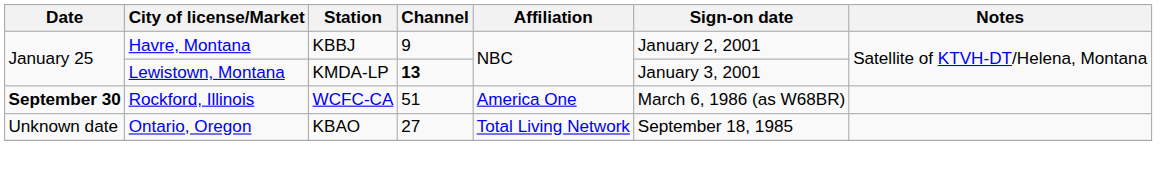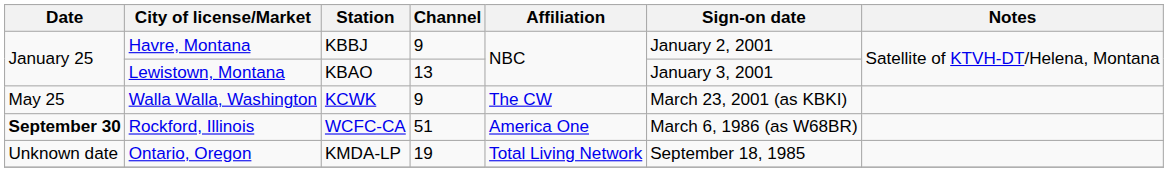Lewistown, Montana | Station: KMDA-LP -> KBAO
Lewistown, Montana | Channel: bold -> normal
+ row: May 25 | Walla Walla, Washington | KCWK | 9 | The CW | March 23, 2001 (as KBKI)
Ontario, Oregon | Station: KBAO -> KMDA-LP
Ontario, Oregon | Channel: 27 -> 19
